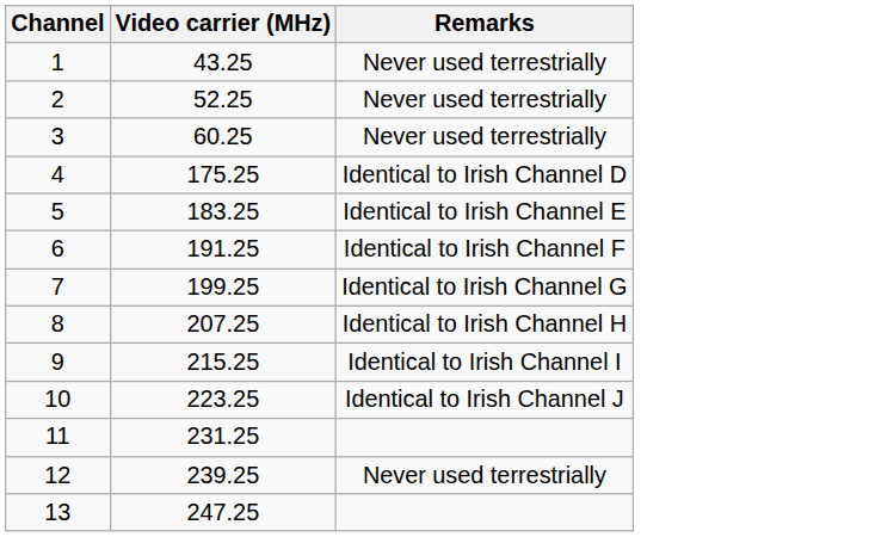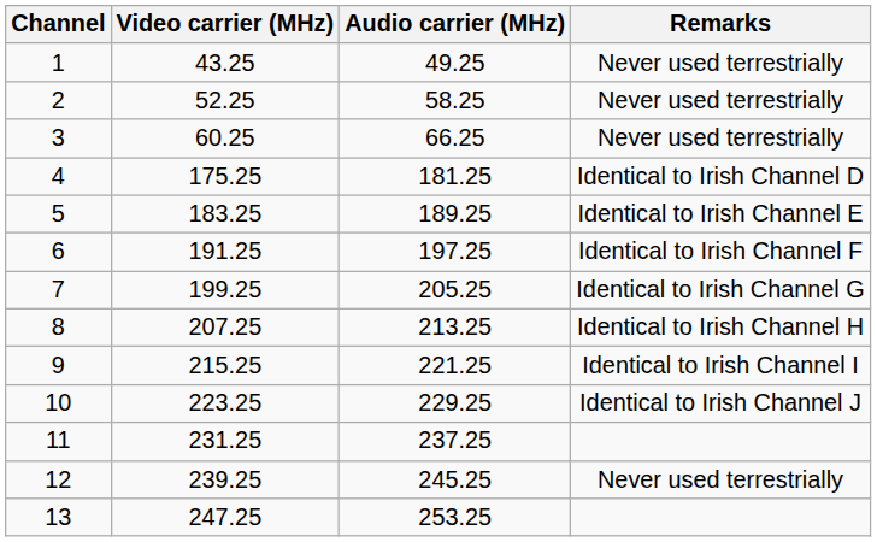+ column: Audio carrier (MHz) | 49.25 | 58.25 | 66.25 | 181.25 | 189.25 | 197.25 | 205.25 | 213.25 | 221.25 | 229.25 | 237.25 | 245.25 | 253.25
